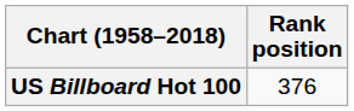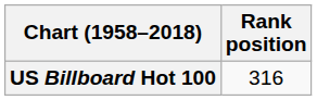US Billboard Hot 100 | Rank position: 376 -> 316
